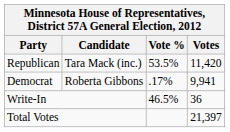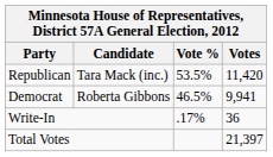Democrat | Vote %: .17% -> 46.5%
Write-In | Vote %: 46.5% -> .17%
